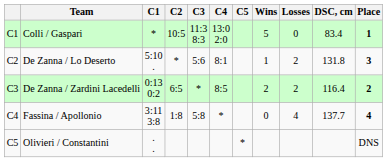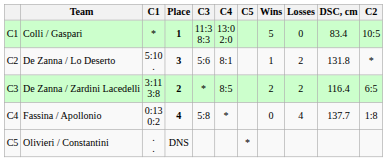columns swapped: C2 <-> Place
De Zanna / Zardini Lacedelli | C1: 0:13 0:2 -> 3:11 3:8
Fassina / Apollonio | C1: 3:11 3:8 -> 0:13 0:2
